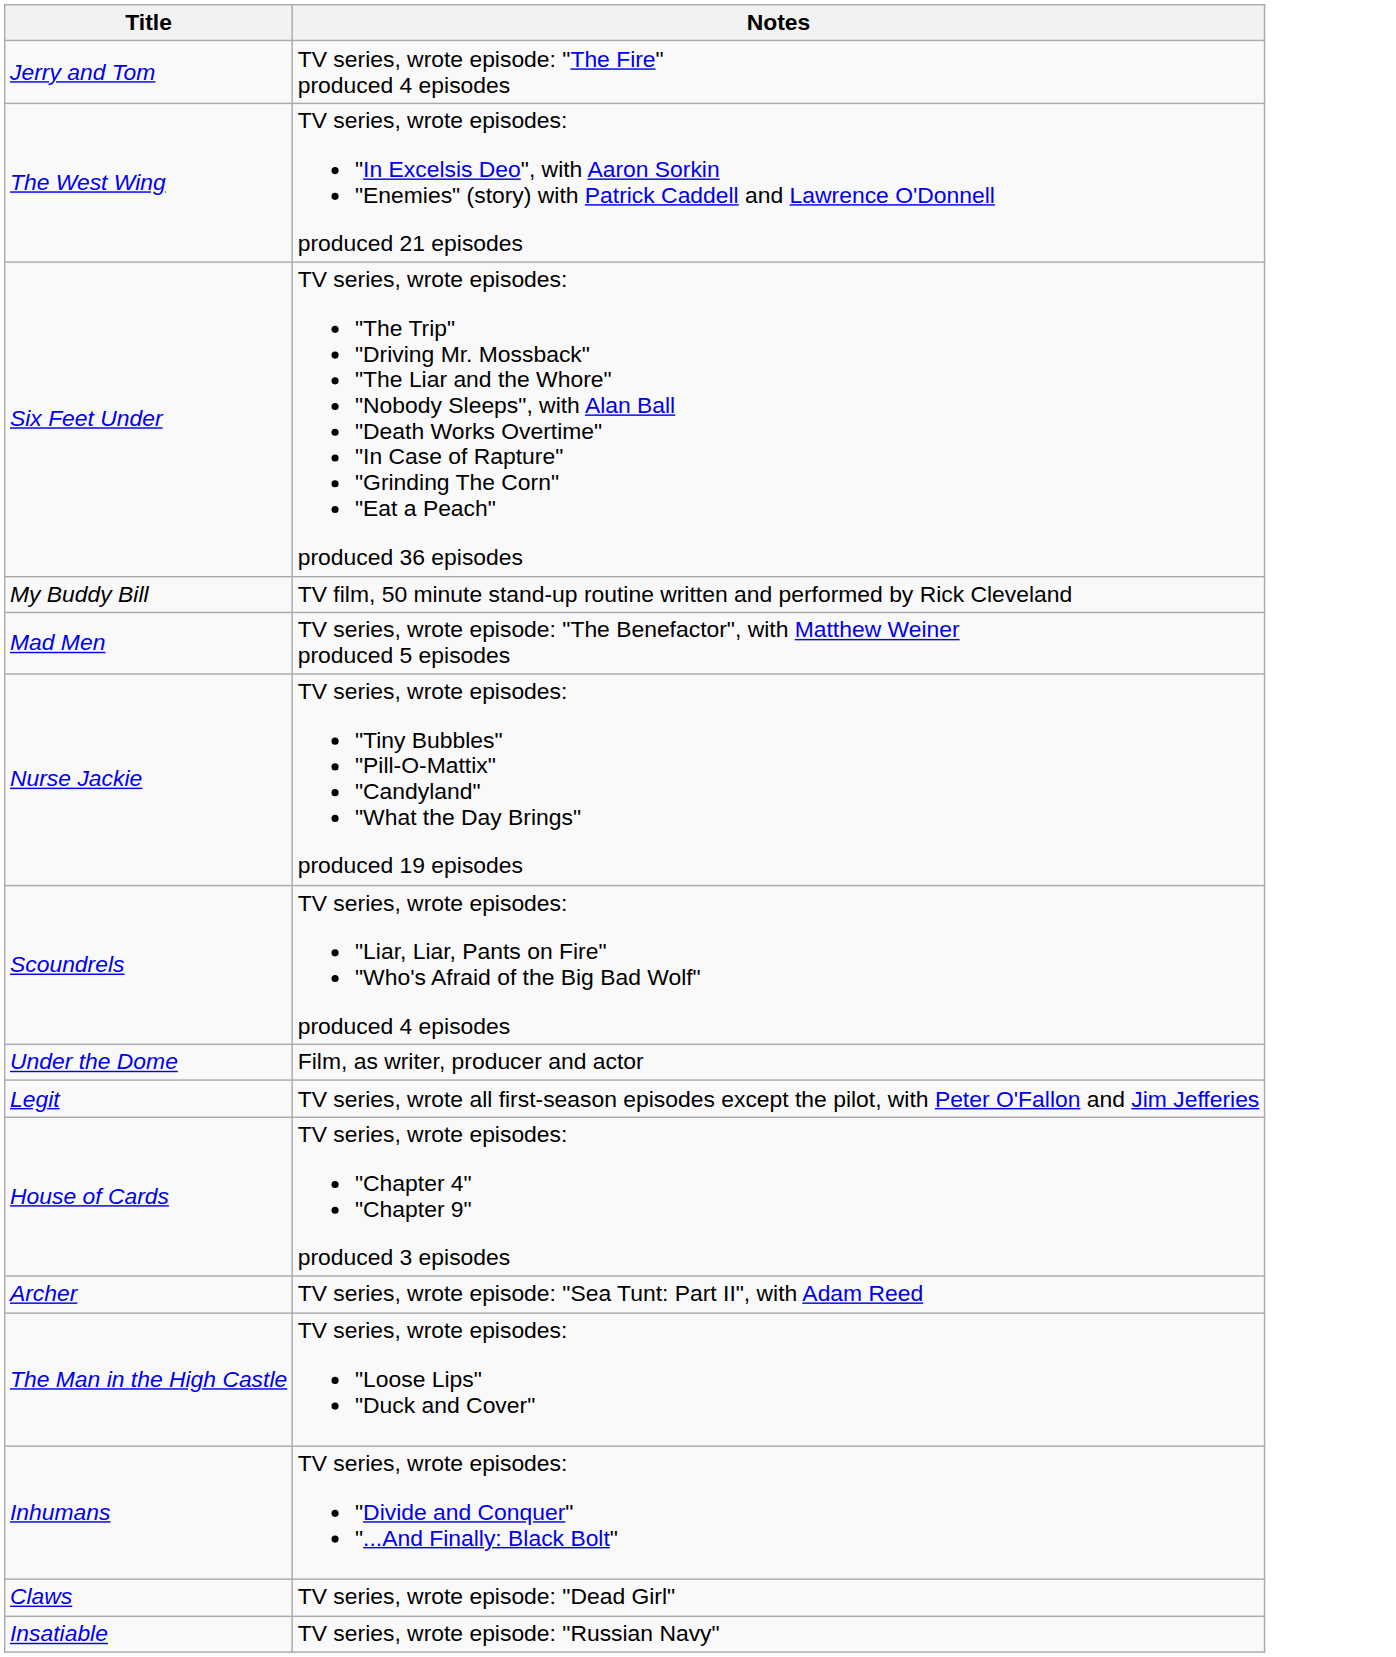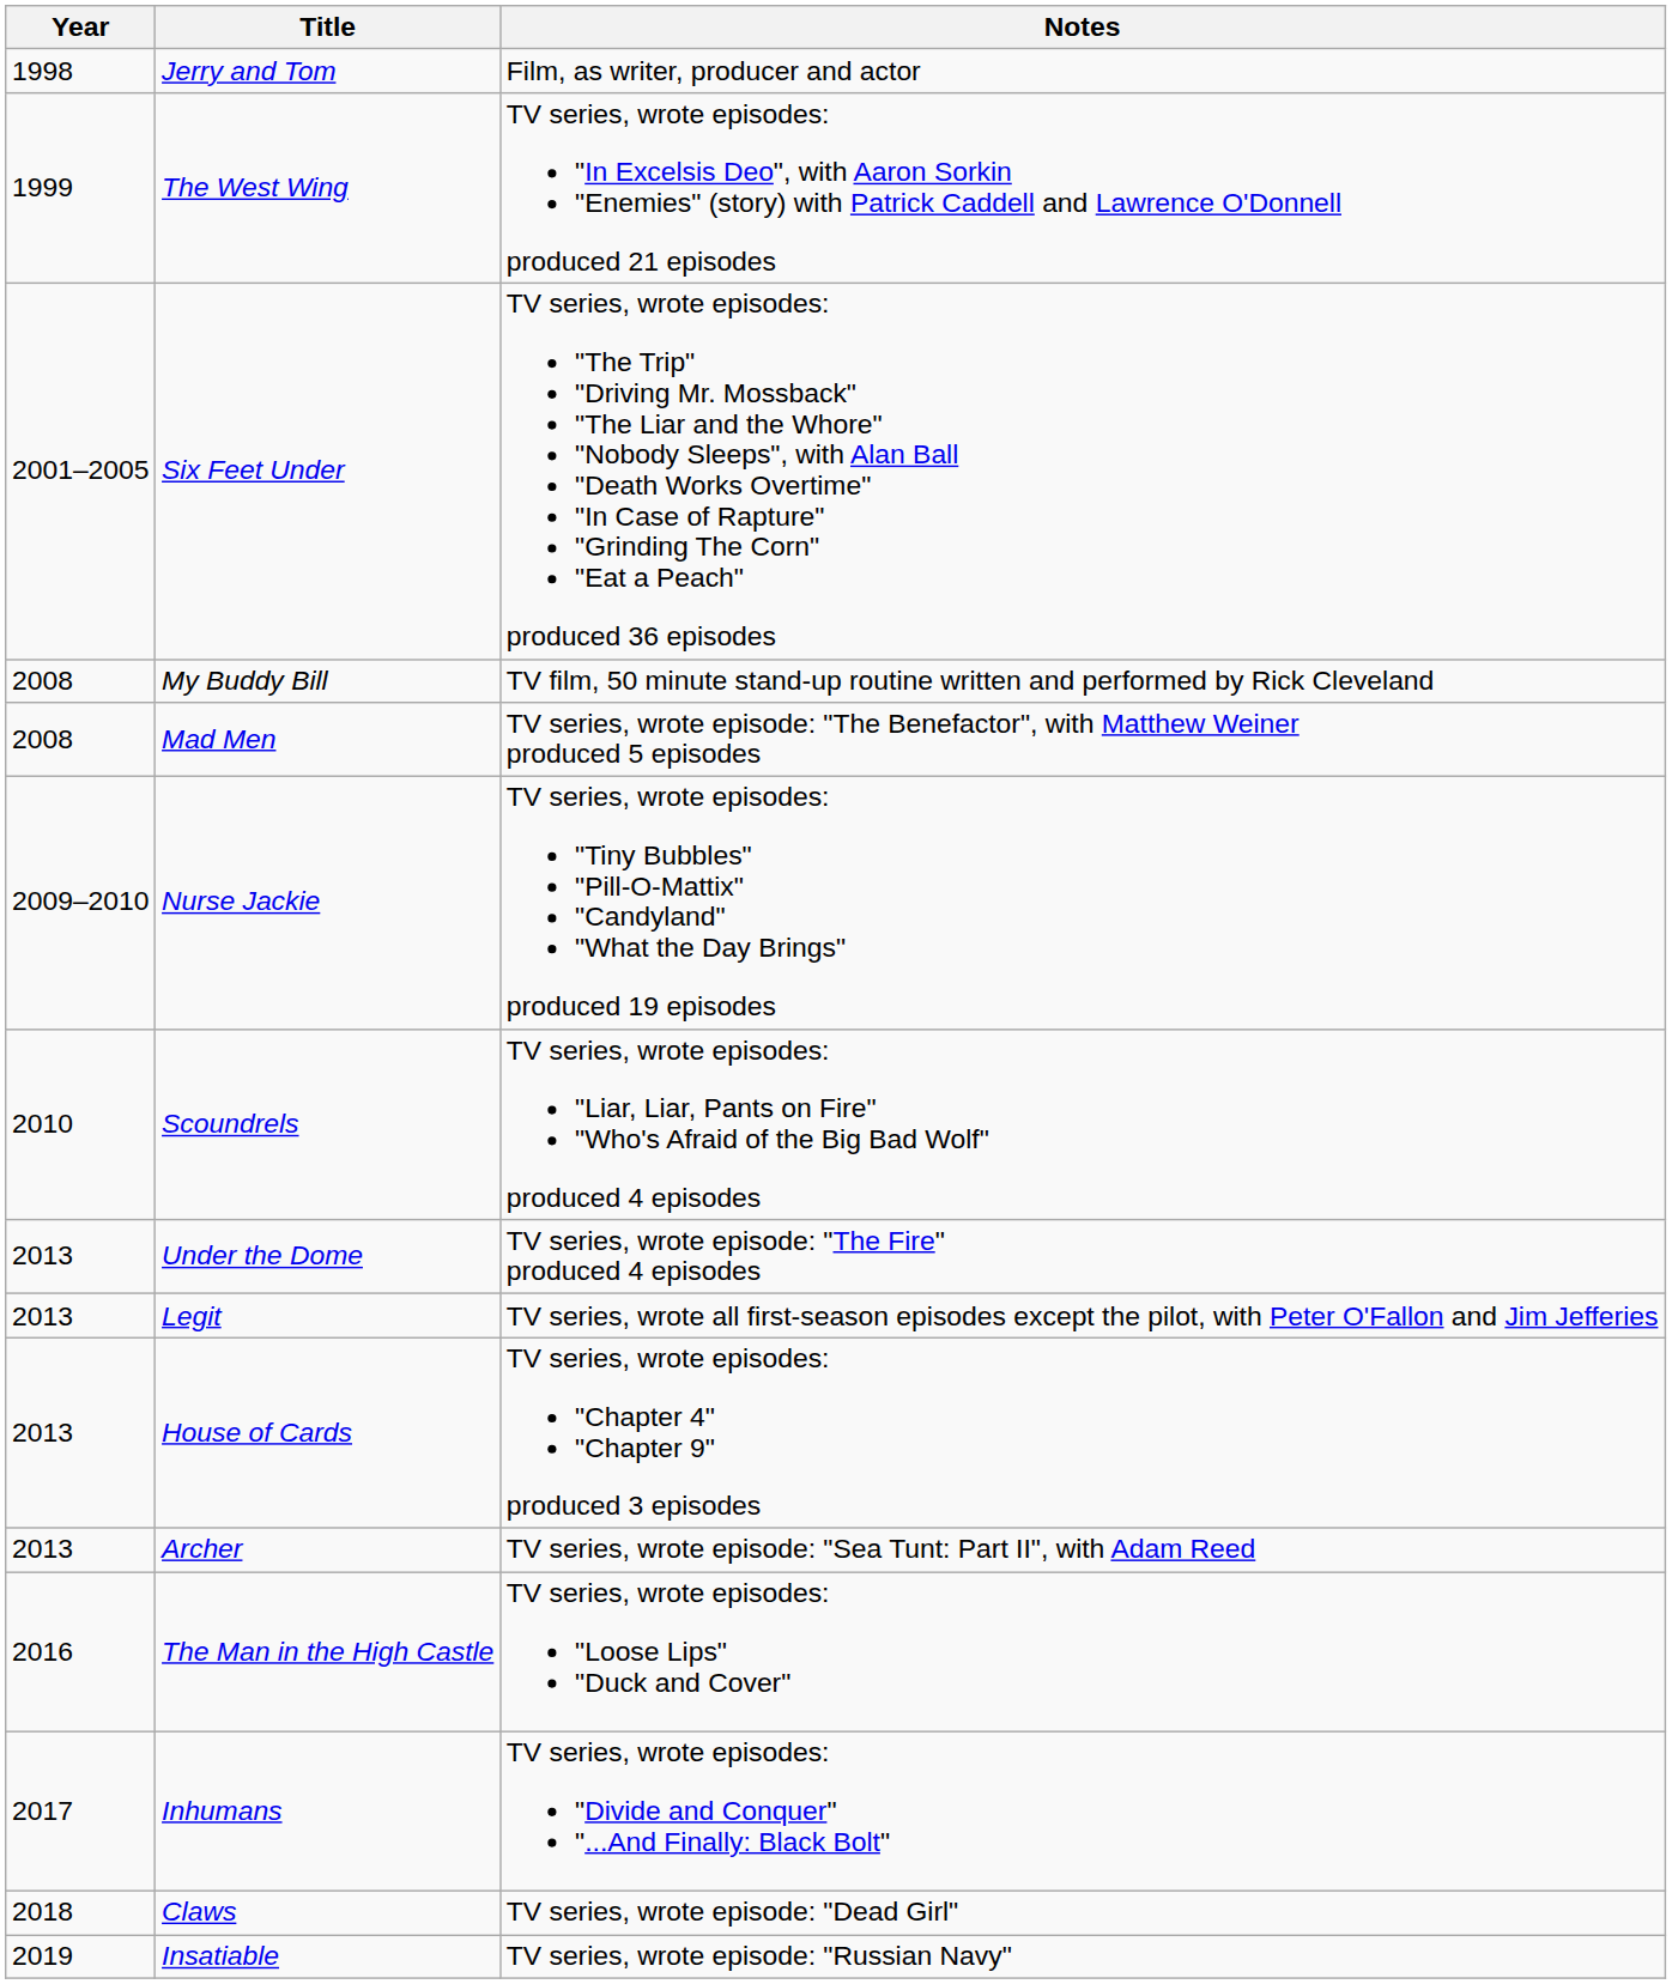+ column: Year | 1998 | 1999 | 2001–2005 | 2008 | 2008 | 2009–2010 | 2010 | 2013 | 2013 | 2013 | 2013 | 2016 | 2017 | 2018 | 2019
Jerry and Tom | Notes: TV series, wrote episode: "The Fire" produced 4 episodes -> Film, as writer, producer and actor
Under the Dome | Notes: Film, as writer, producer and actor -> TV series, wrote episode: "The Fire" produced 4 episodes
